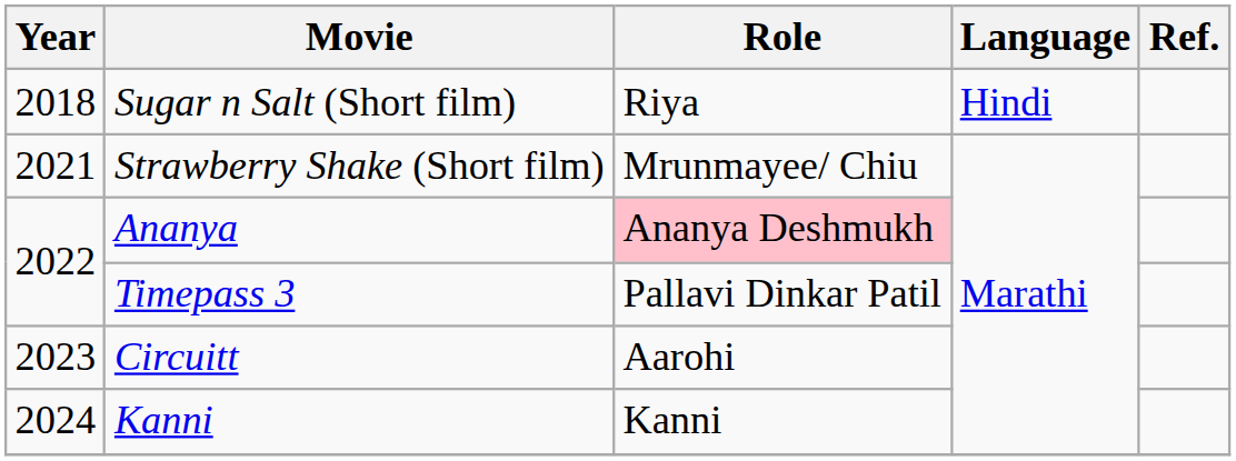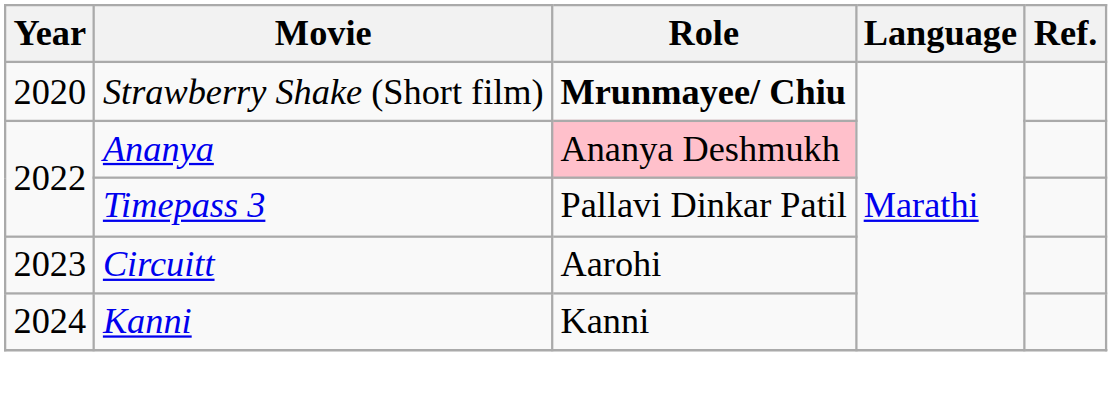- row: 2018 | Sugar n Salt (Short film) | Riya | Hindi
Strawberry Shake (Short film) | Year: 2021 -> 2020
Strawberry Shake (Short film) | Role: normal -> bold
